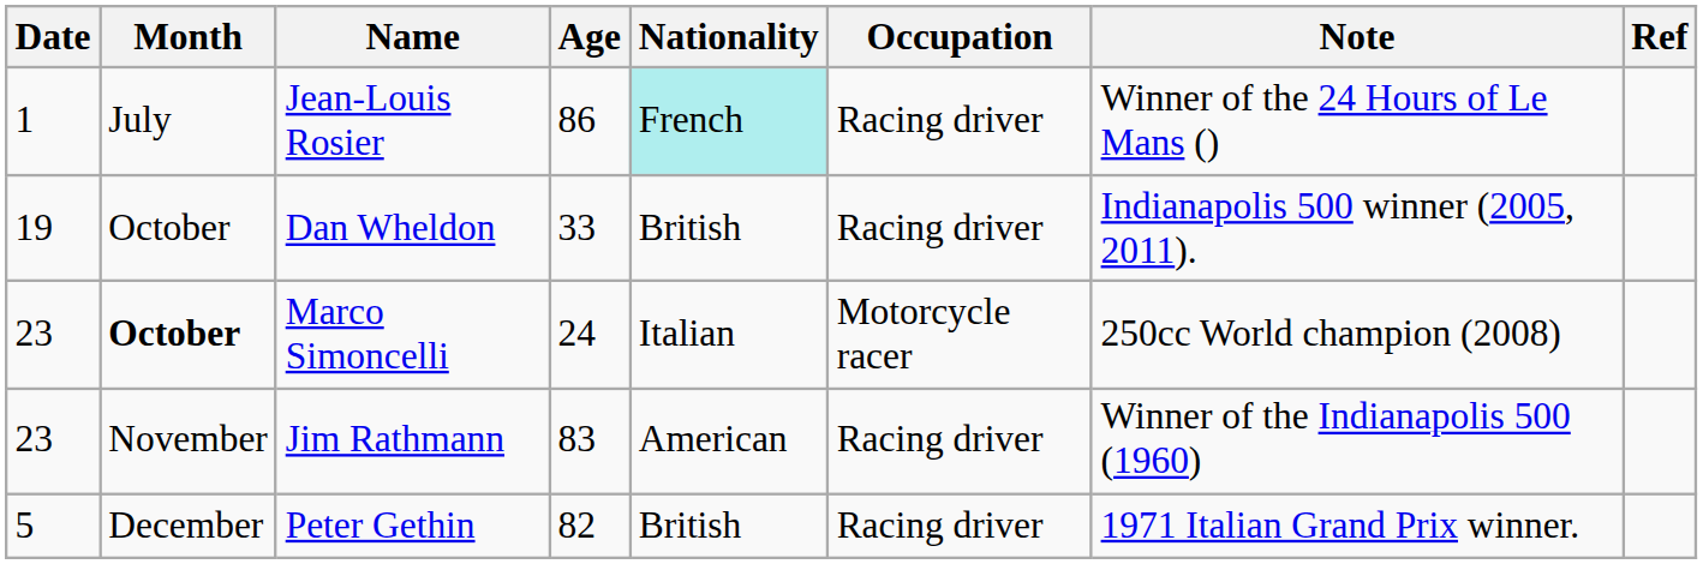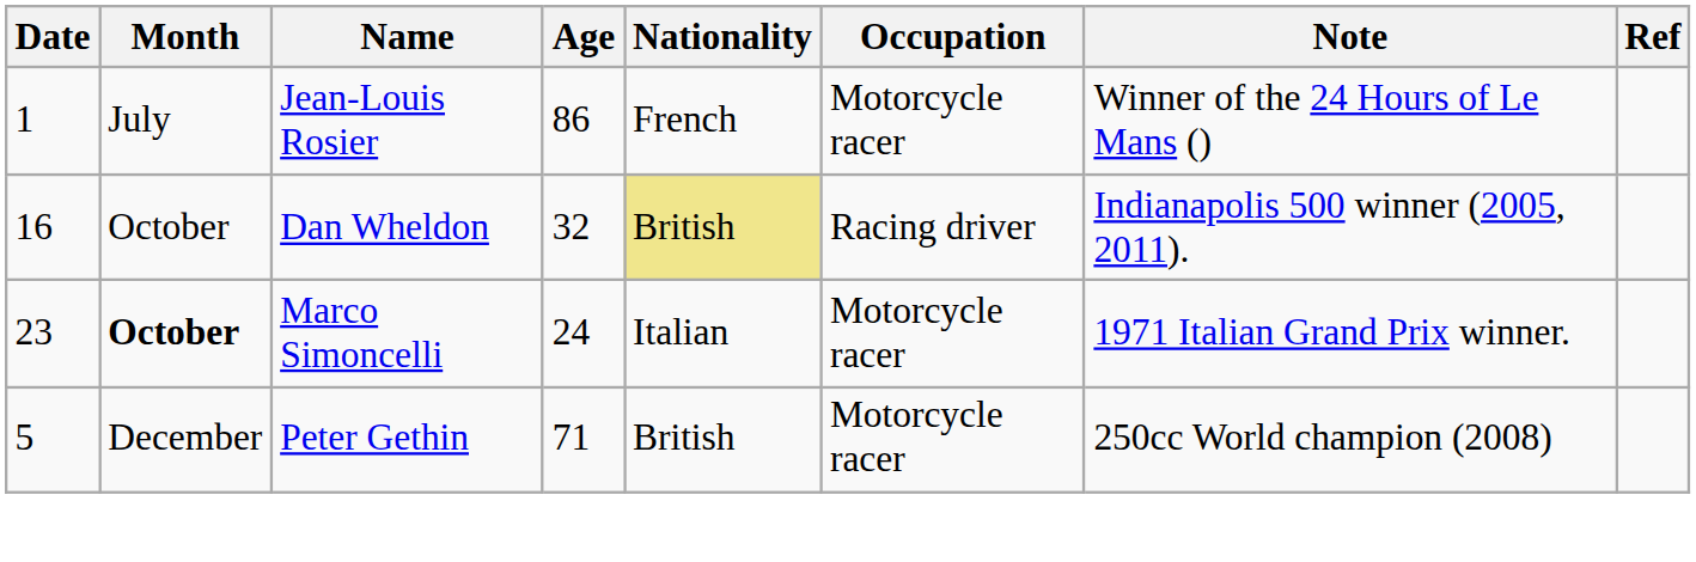Jean-Louis Rosier | Nationality: paleturquoise background -> no background
Jean-Louis Rosier | Occupation: Racing driver -> Motorcycle racer
Dan Wheldon | Date: 19 -> 16
Dan Wheldon | Age: 33 -> 32
Dan Wheldon | Nationality: no background -> khaki background
Marco Simoncelli | Note: 250cc World champion (2008) -> 1971 Italian Grand Prix winner.
- row: 23 | November | Jim Rathmann | 83 | American | Racing driver | Winner of the Indianapolis 500 (1960)
Peter Gethin | Age: 82 -> 71
Peter Gethin | Occupation: Racing driver -> Motorcycle racer
Peter Gethin | Note: 1971 Italian Grand Prix winner. -> 250cc World champion (2008)
